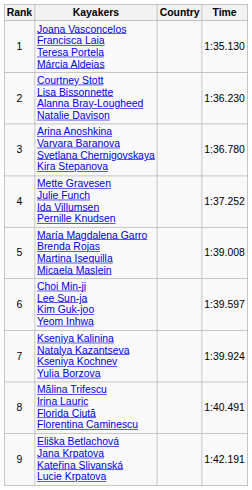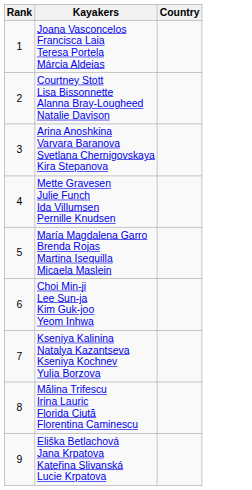- column: Time | 1:35.130 | 1:36.230 | 1:36.780 | 1:37.252 | 1:39.008 | 1:39.597 | 1:39.924 | 1:40.491 | 1:42.191
